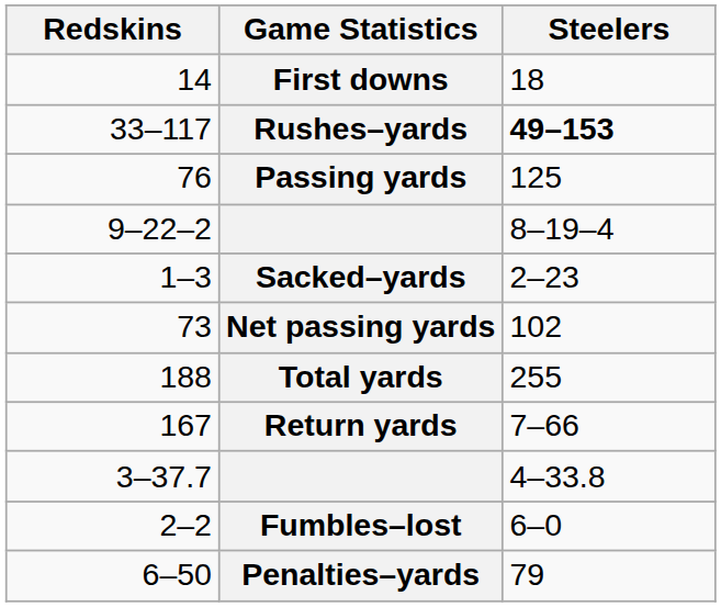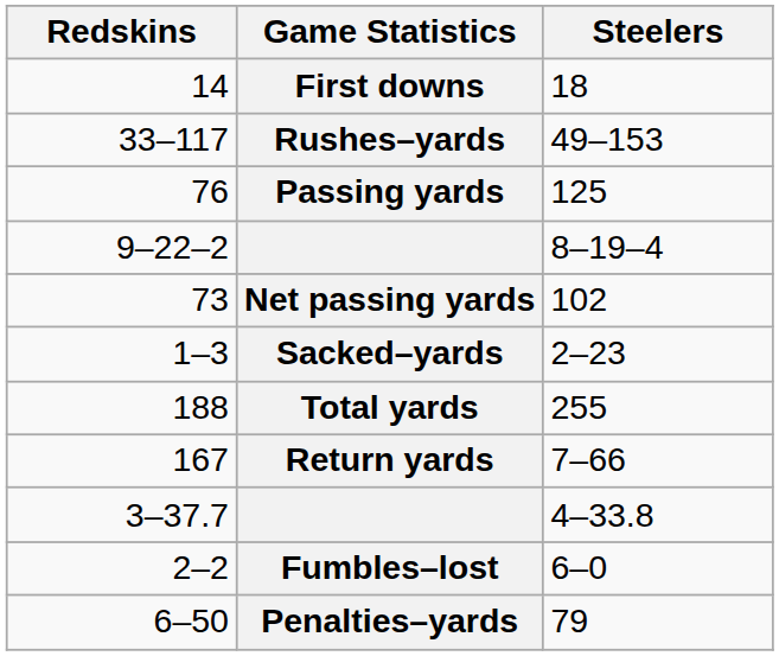Rushes–yards | Steelers: bold -> normal
rows swapped: Sacked–yards <-> Net passing yards
